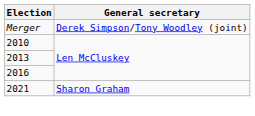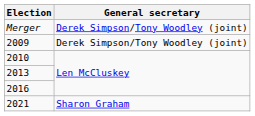+ row: 2009 | Derek Simpson/Tony Woodley (joint)
